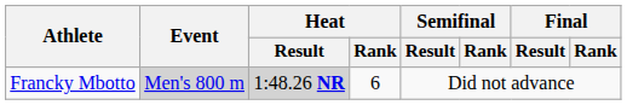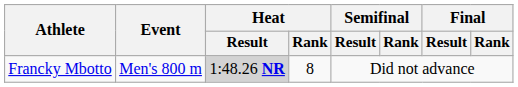Francky Mbotto | Event: lightgrey background -> no background
Francky Mbotto | Heat / Rank: 6 -> 8
